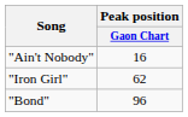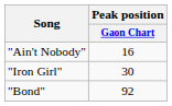"Iron Girl" | Peak position / Gaon Chart: 62 -> 30
"Bond" | Peak position / Gaon Chart: 96 -> 92
